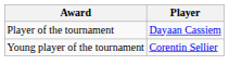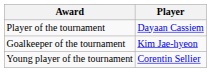+ row: Goalkeeper of the tournament | Kim Jae-hyeon
